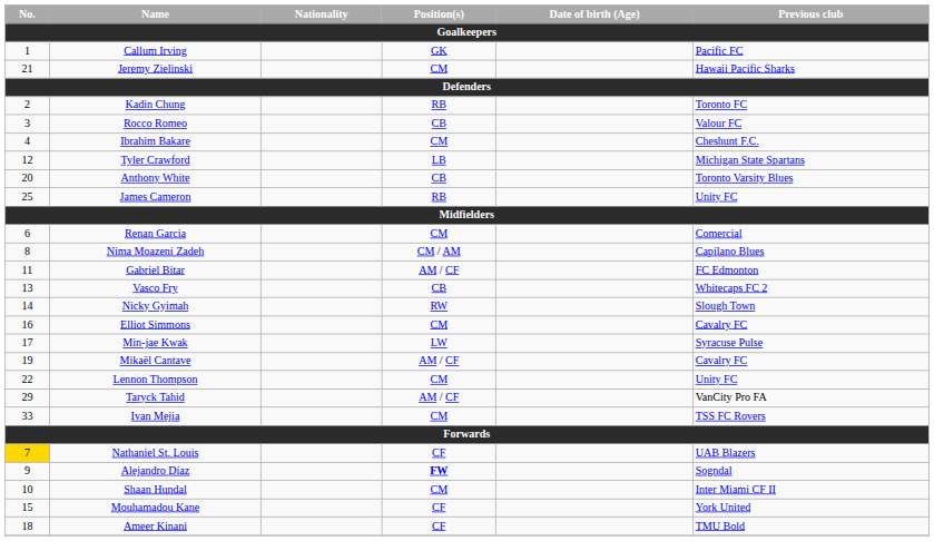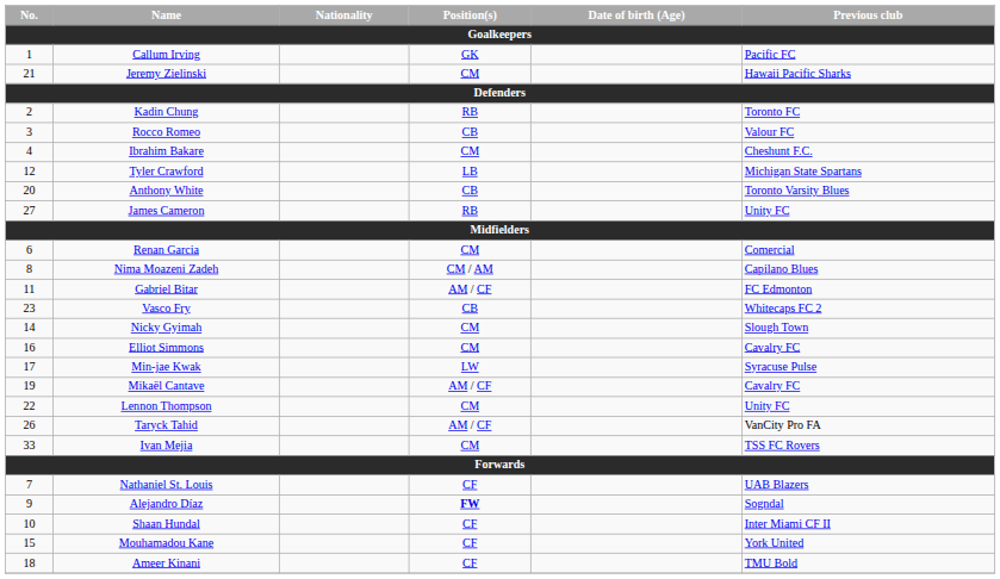James Cameron | No.: 25 -> 27
Vasco Fry | No.: 13 -> 23
Nicky Gyimah | Position(s): RW -> CM
Taryck Tahid | No.: 29 -> 26
Nathaniel St. Louis | No.: gold background -> no background
Shaan Hundal | Position(s): CM -> CF
